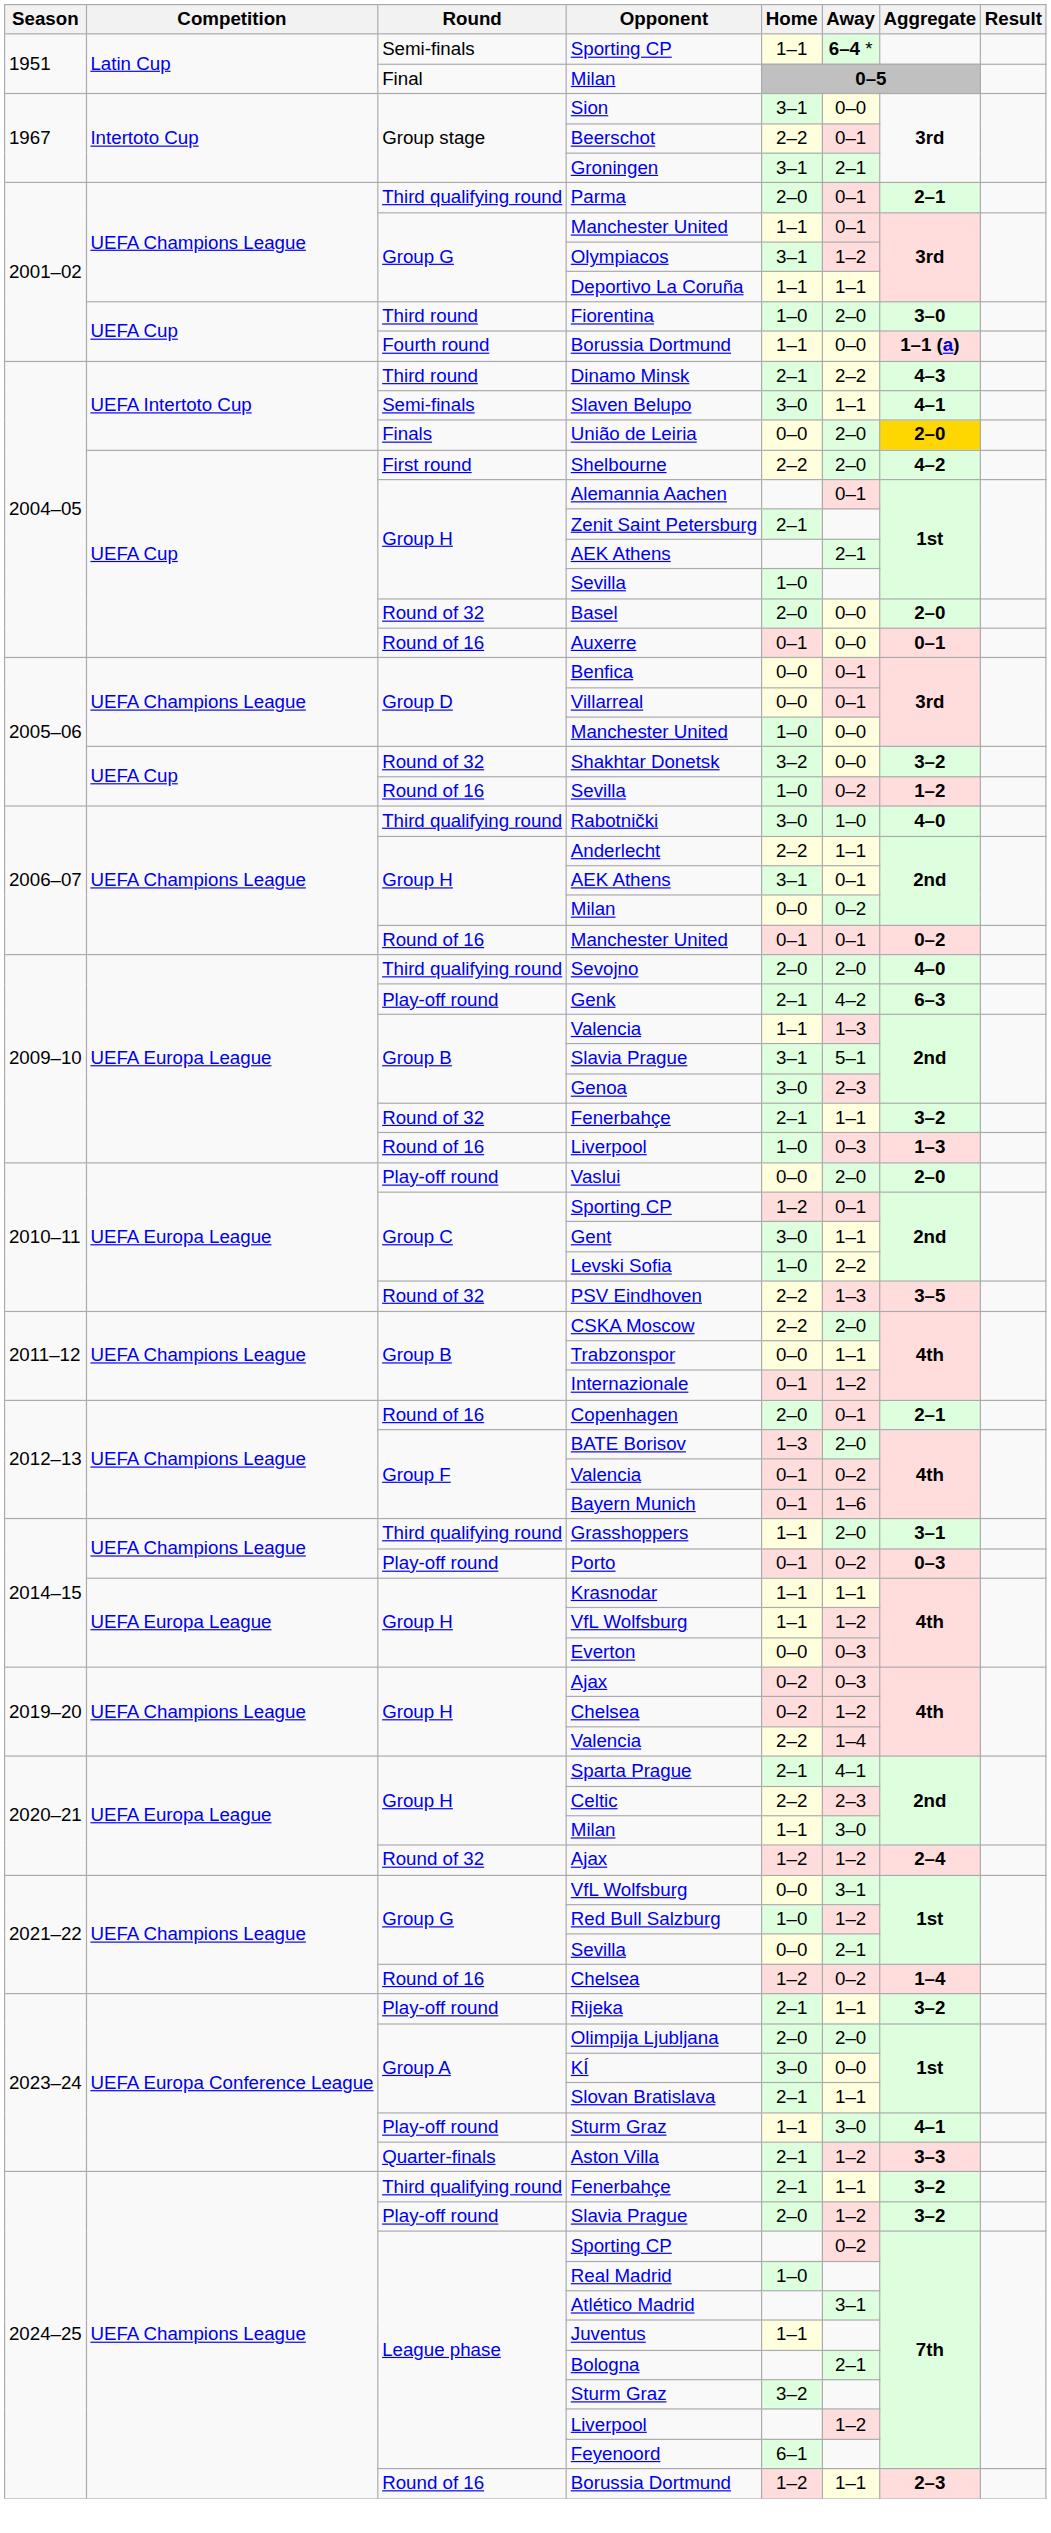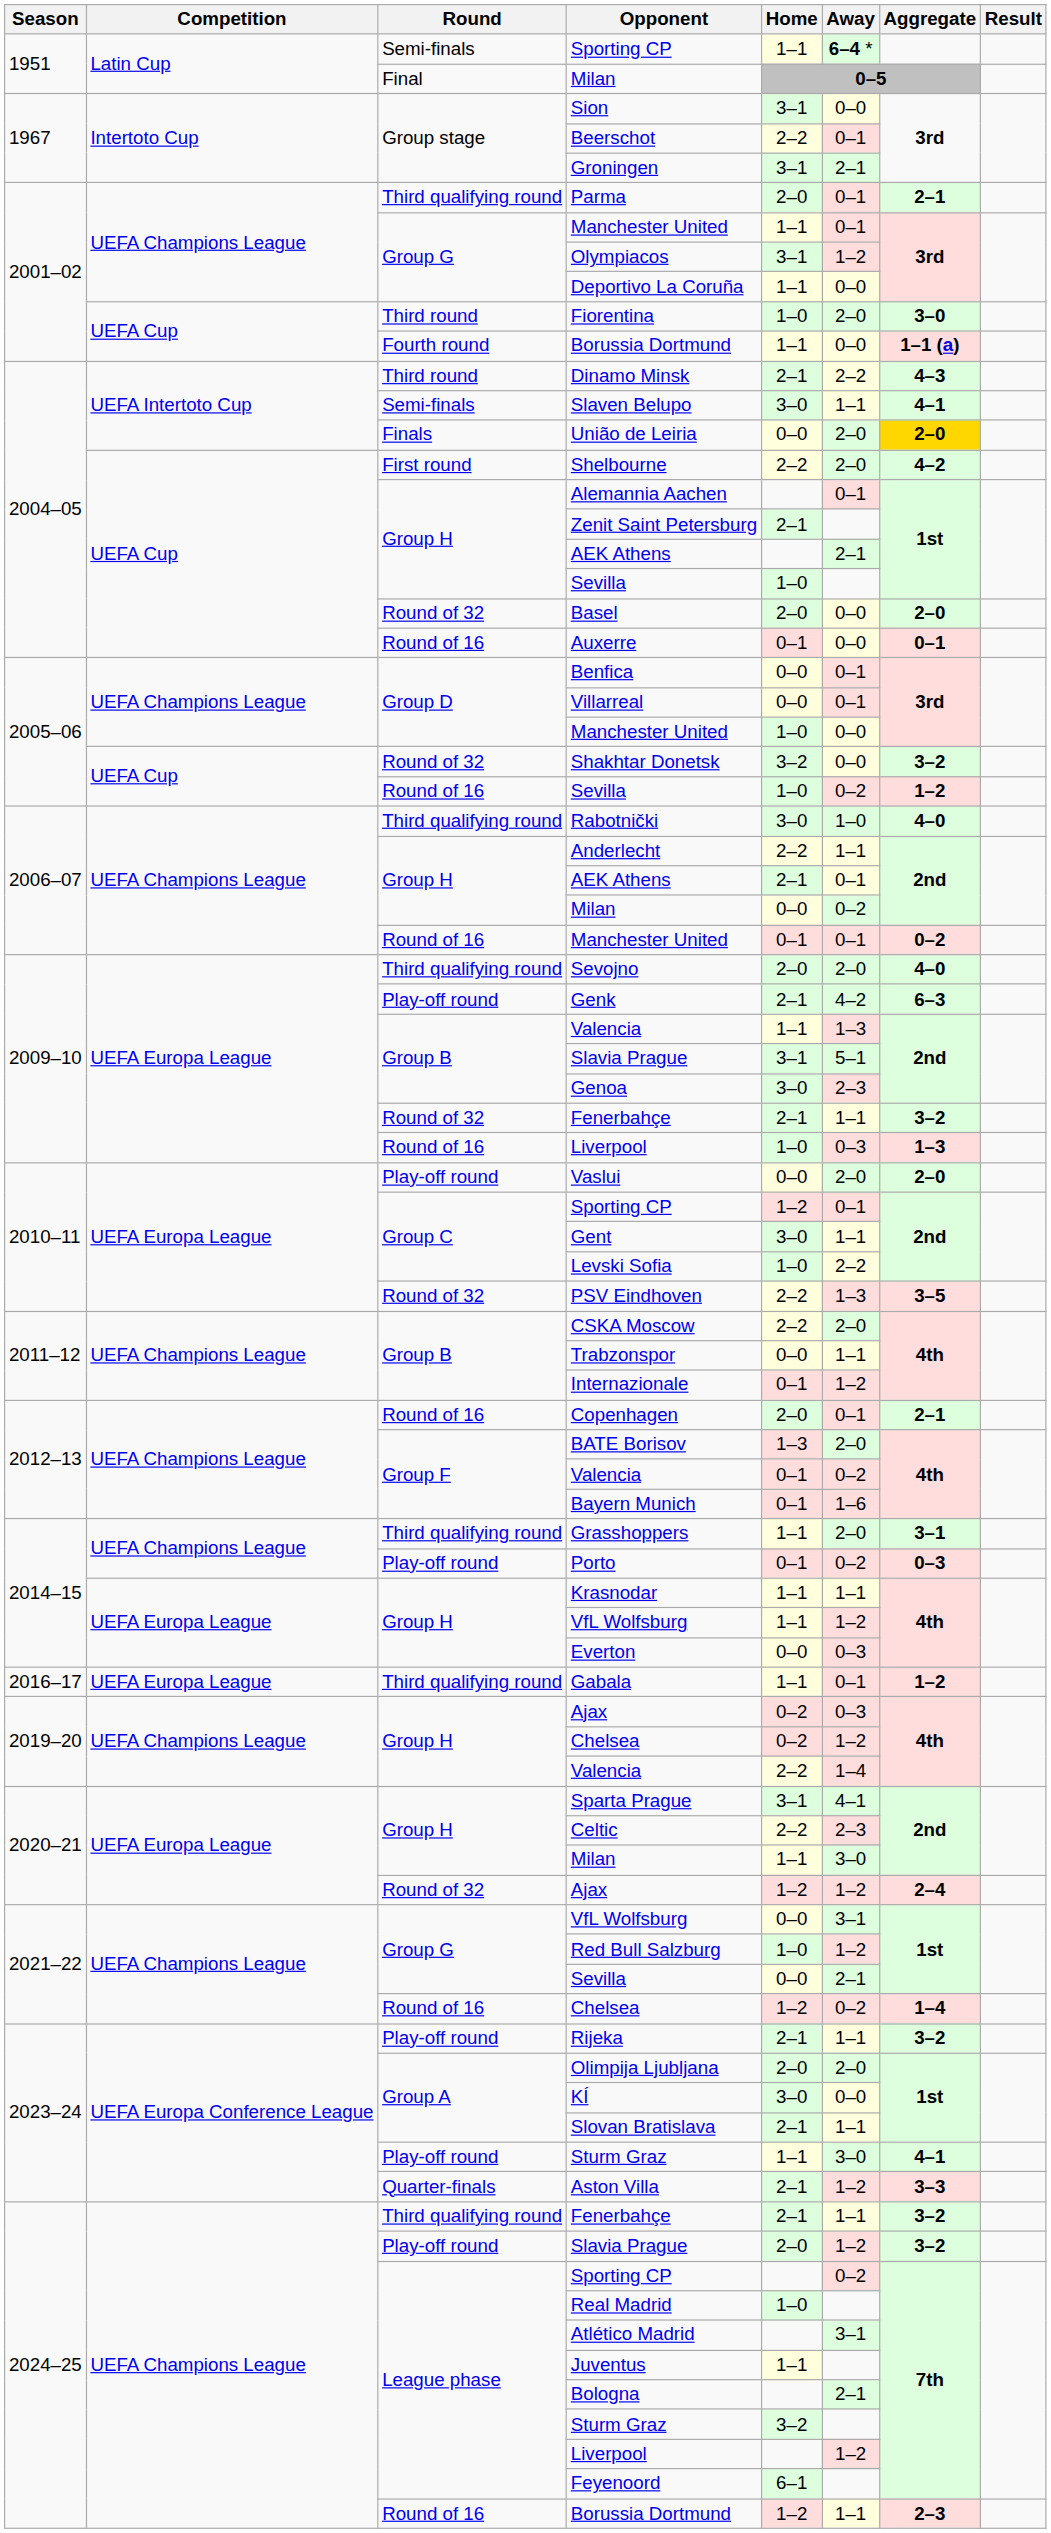Deportivo La Coruña | Away: 1–1 -> 0–0
2006–07 / AEK Athens | Home: 3–1 -> 2–1
+ row: 2016–17 | UEFA Europa League | Third qualifying round | Gabala | 1–1 | 0–1 | 1–2
Sparta Prague | Home: 2–1 -> 3–1
